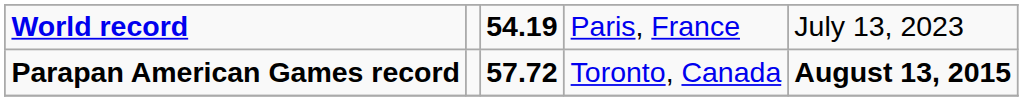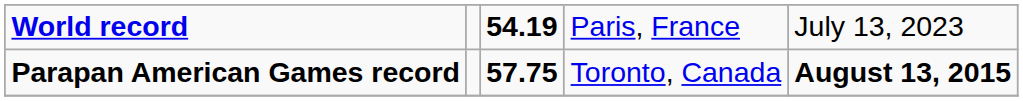Parapan American Games record | column 3: 57.72 -> 57.75
